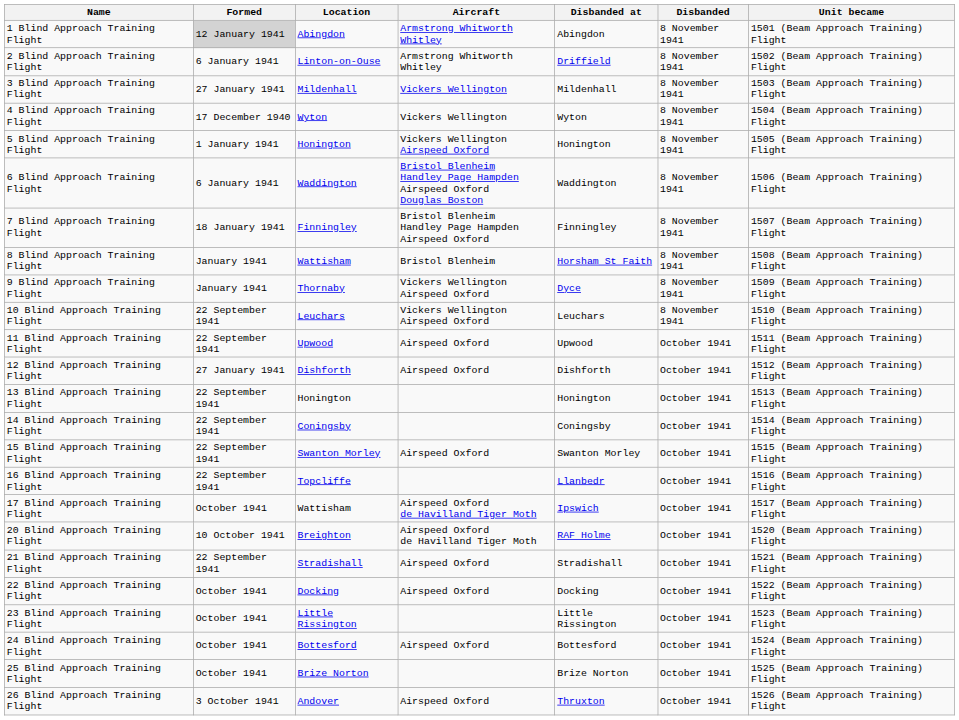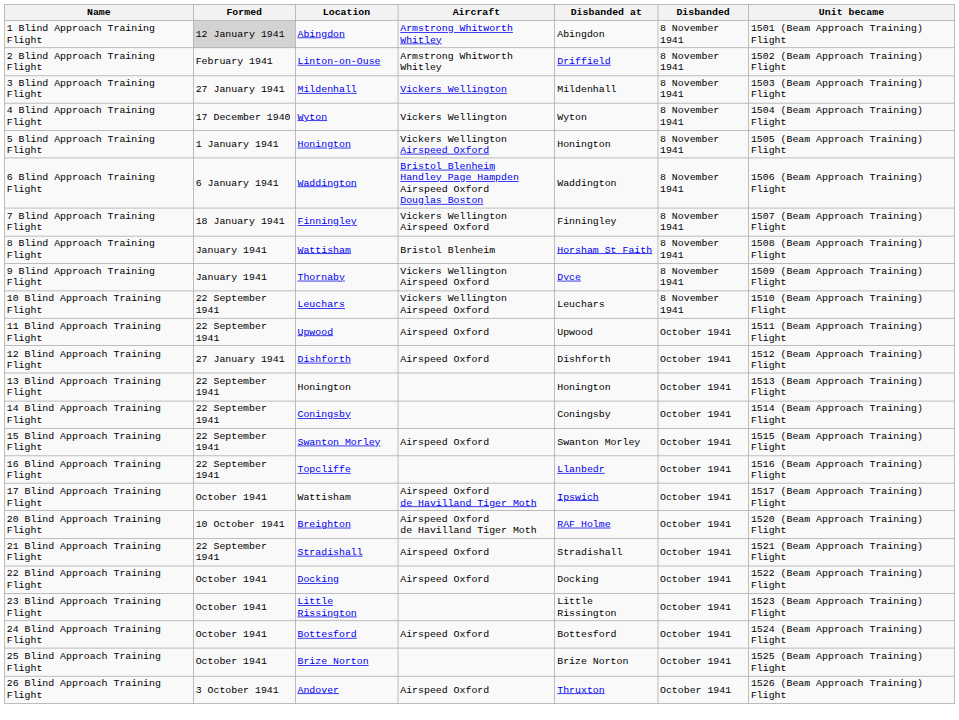2 Blind Approach Training Flight | Formed: 6 January 1941 -> February 1941
7 Blind Approach Training Flight | Aircraft: Bristol Blenheim Handley Page Hampden Airspeed Oxford -> Vickers Wellington Airspeed Oxford
